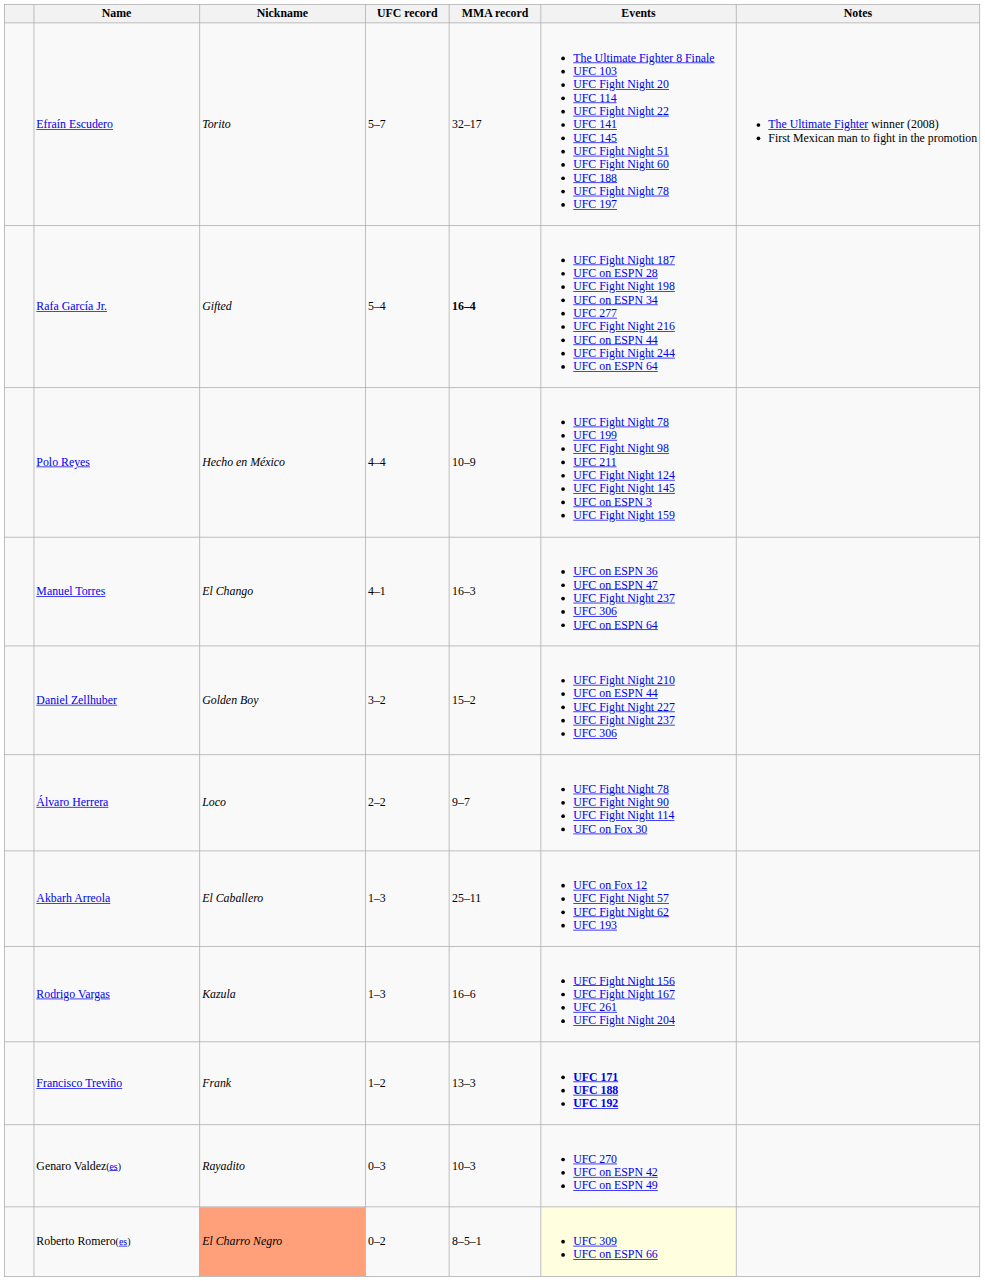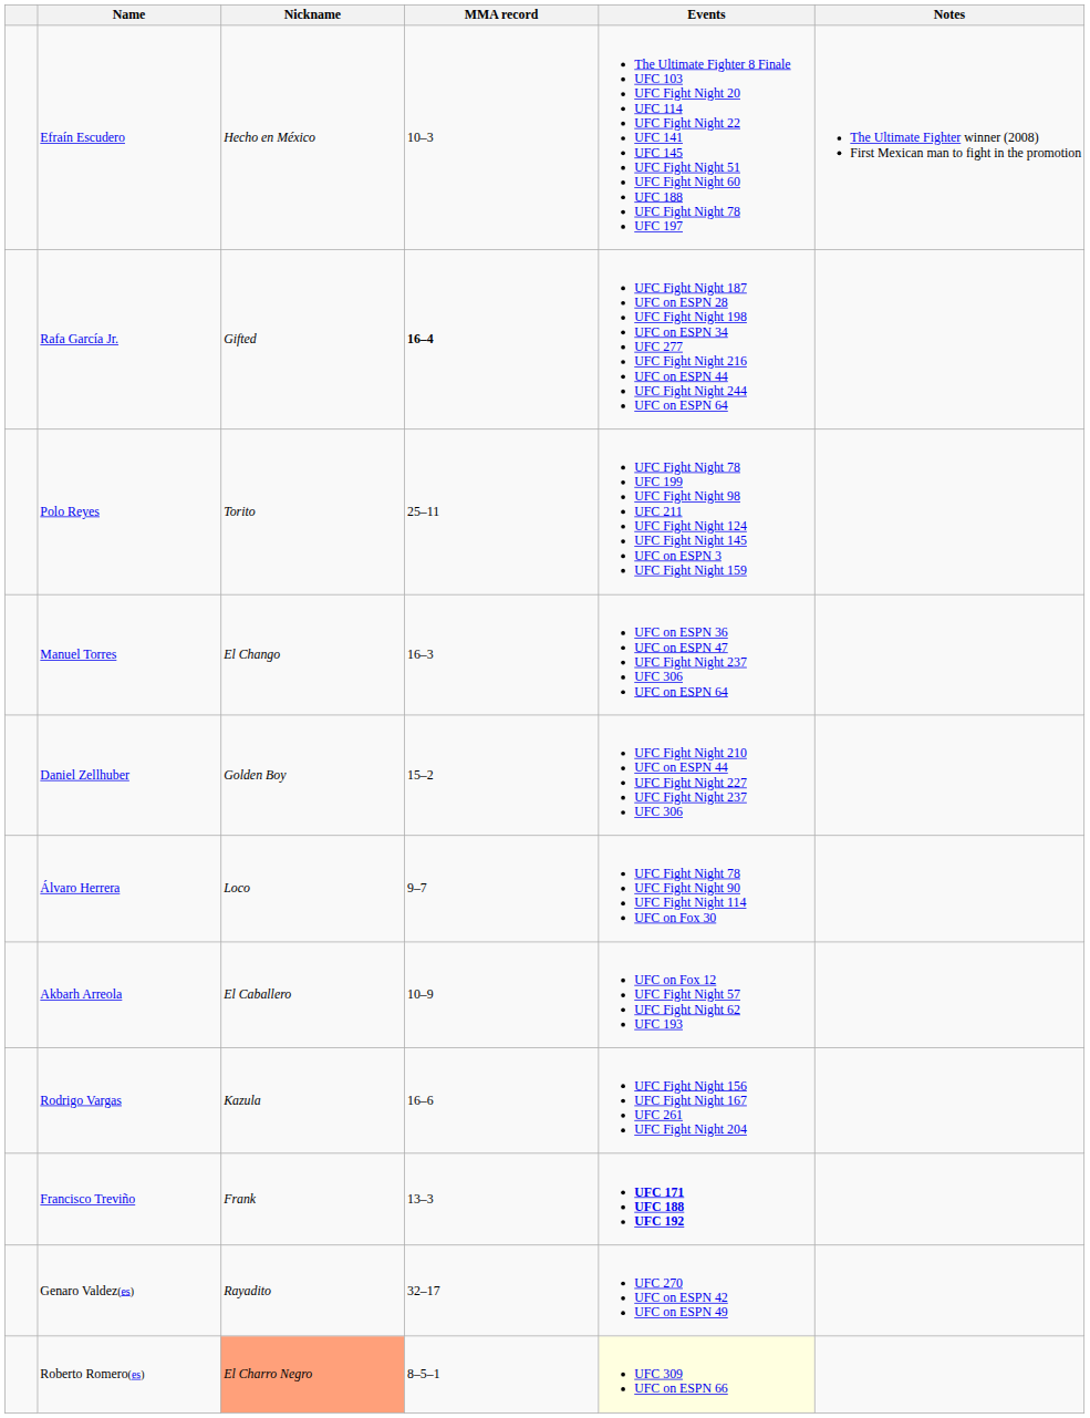- column: UFC record | 5–7 | 5–4 | 4–4 | 4–1 | 3–2 | 2–2 | 1–3 | 1–3 | 1–2 | 0–3 | 0–2
Efraín Escudero | Nickname: Torito -> Hecho en México
Efraín Escudero | MMA record: 32–17 -> 10–3
Polo Reyes | Nickname: Hecho en México -> Torito
Polo Reyes | MMA record: 10–9 -> 25–11
Akbarh Arreola | MMA record: 25–11 -> 10–9
Genaro Valdez(es) | MMA record: 10–3 -> 32–17
